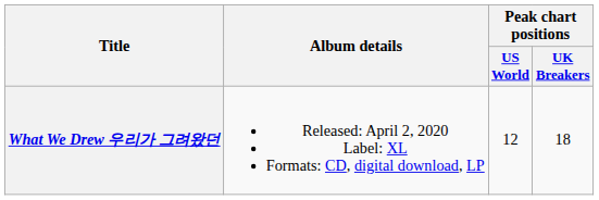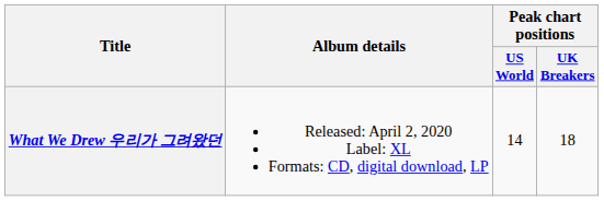What We Drew 우리가 그려왔던 | Peak chart positions / US World: 12 -> 14
